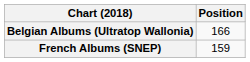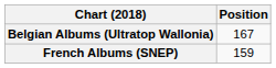Belgian Albums (Ultratop Wallonia) | Position: 166 -> 167
